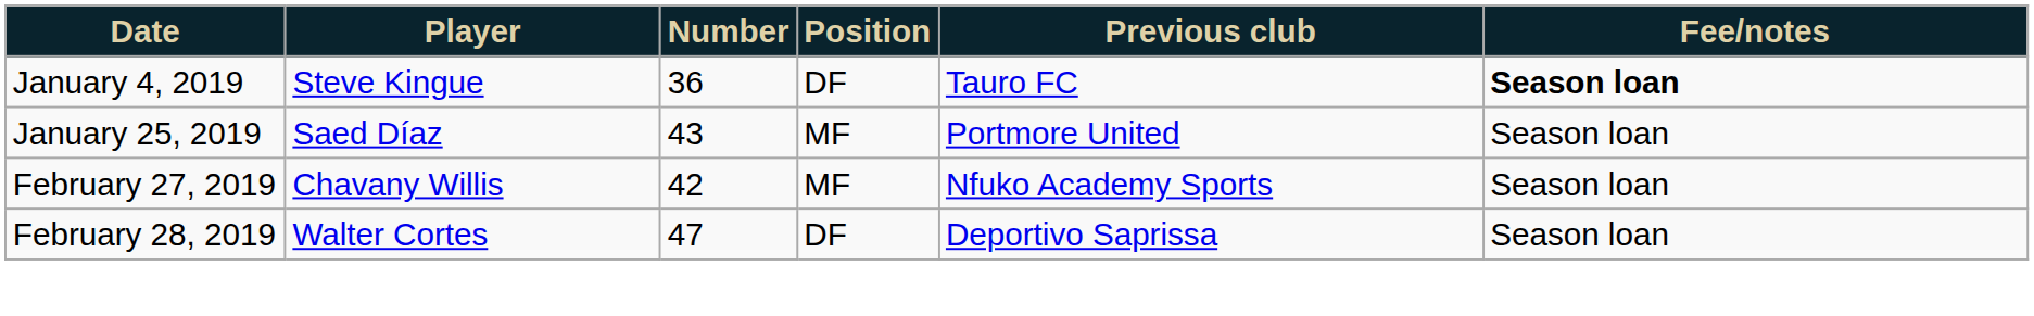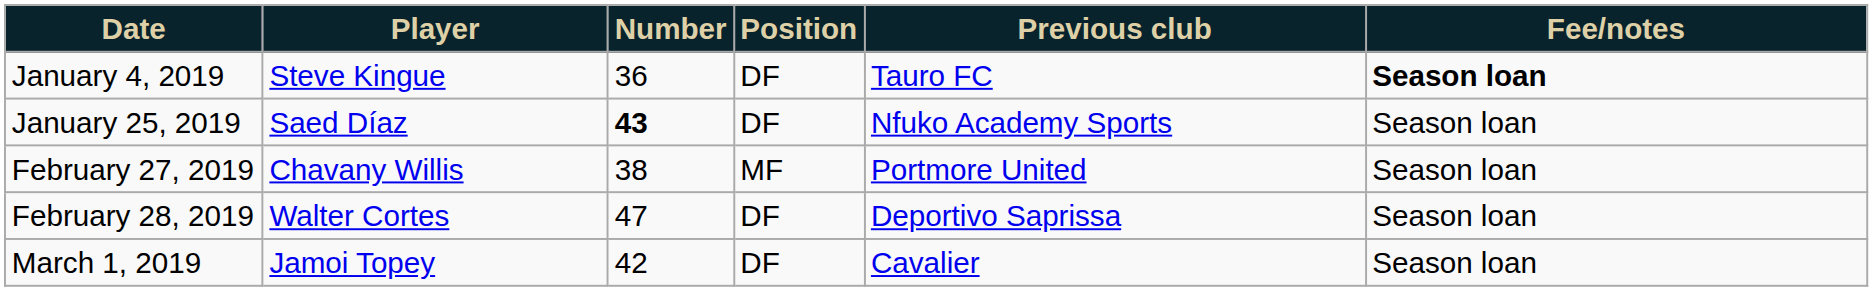January 25, 2019 | Number: normal -> bold
January 25, 2019 | Position: MF -> DF
January 25, 2019 | Previous club: Portmore United -> Nfuko Academy Sports
February 27, 2019 | Number: 42 -> 38
February 27, 2019 | Previous club: Nfuko Academy Sports -> Portmore United
+ row: March 1, 2019 | Jamoi Topey | 42 | DF | Cavalier | Season loan
